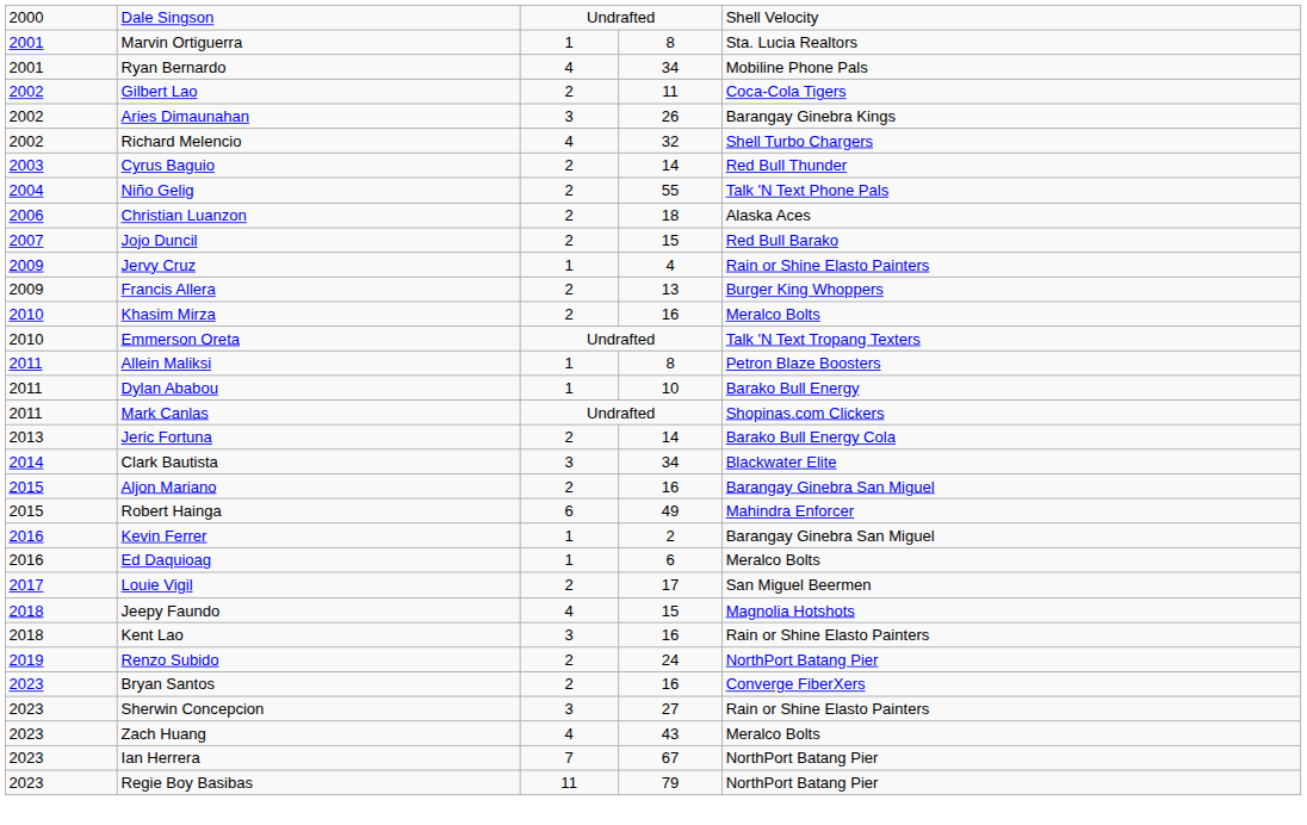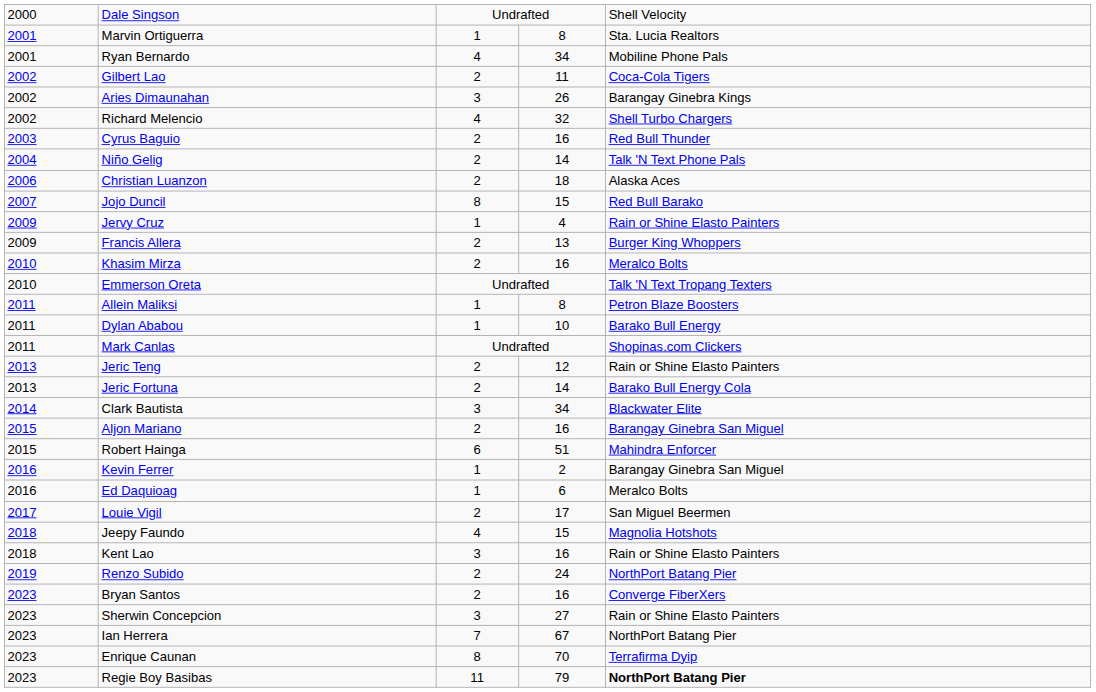Cyrus Baguio | column 4: 14 -> 16
Niño Gelig | column 4: 55 -> 14
Jojo Duncil | column 3: 2 -> 8
+ row: 2013 | Jeric Teng | 2 | 12 | Rain or Shine Elasto Painters
Robert Hainga | column 4: 49 -> 51
- row: 2023 | Zach Huang | 4 | 43 | Meralco Bolts
+ row: 2023 | Enrique Caunan | 8 | 70 | Terrafirma Dyip
Regie Boy Basibas | column 5: normal -> bold
